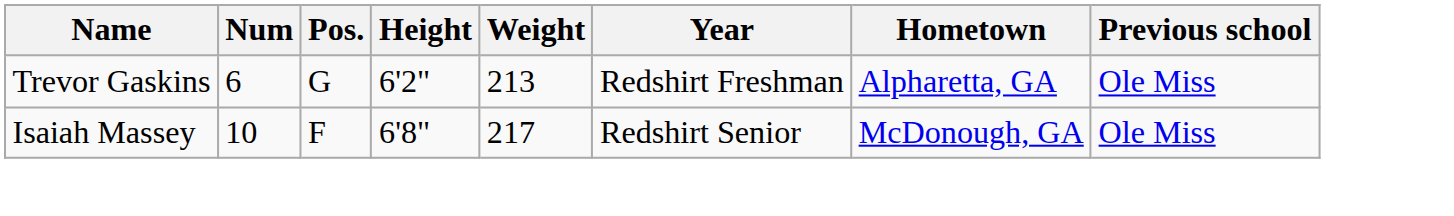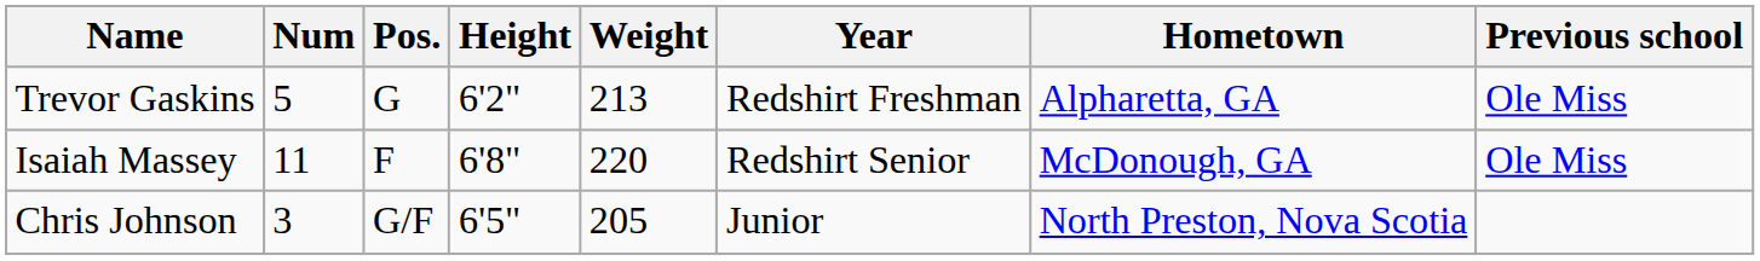Trevor Gaskins | Num: 6 -> 5
Isaiah Massey | Num: 10 -> 11
Isaiah Massey | Weight: 217 -> 220
+ row: Chris Johnson | 3 | G/F | 6'5" | 205 | Junior | North Preston, Nova Scotia
